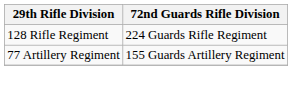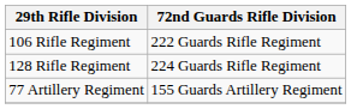+ row: 106 Rifle Regiment | 222 Guards Rifle Regiment
